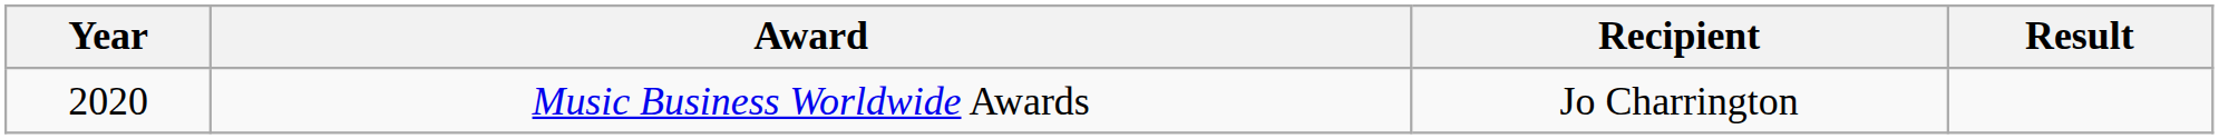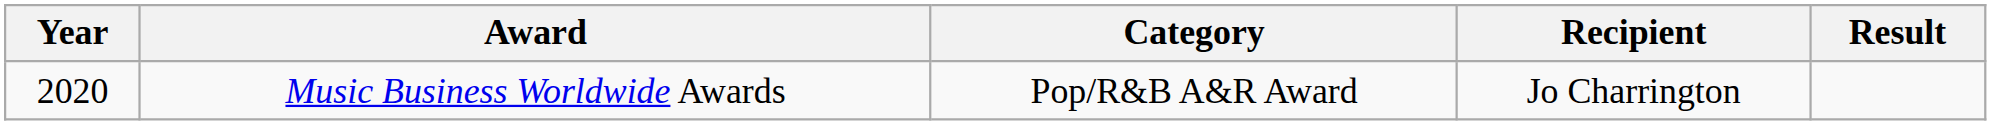+ column: Category | Pop/R&B A&R Award
